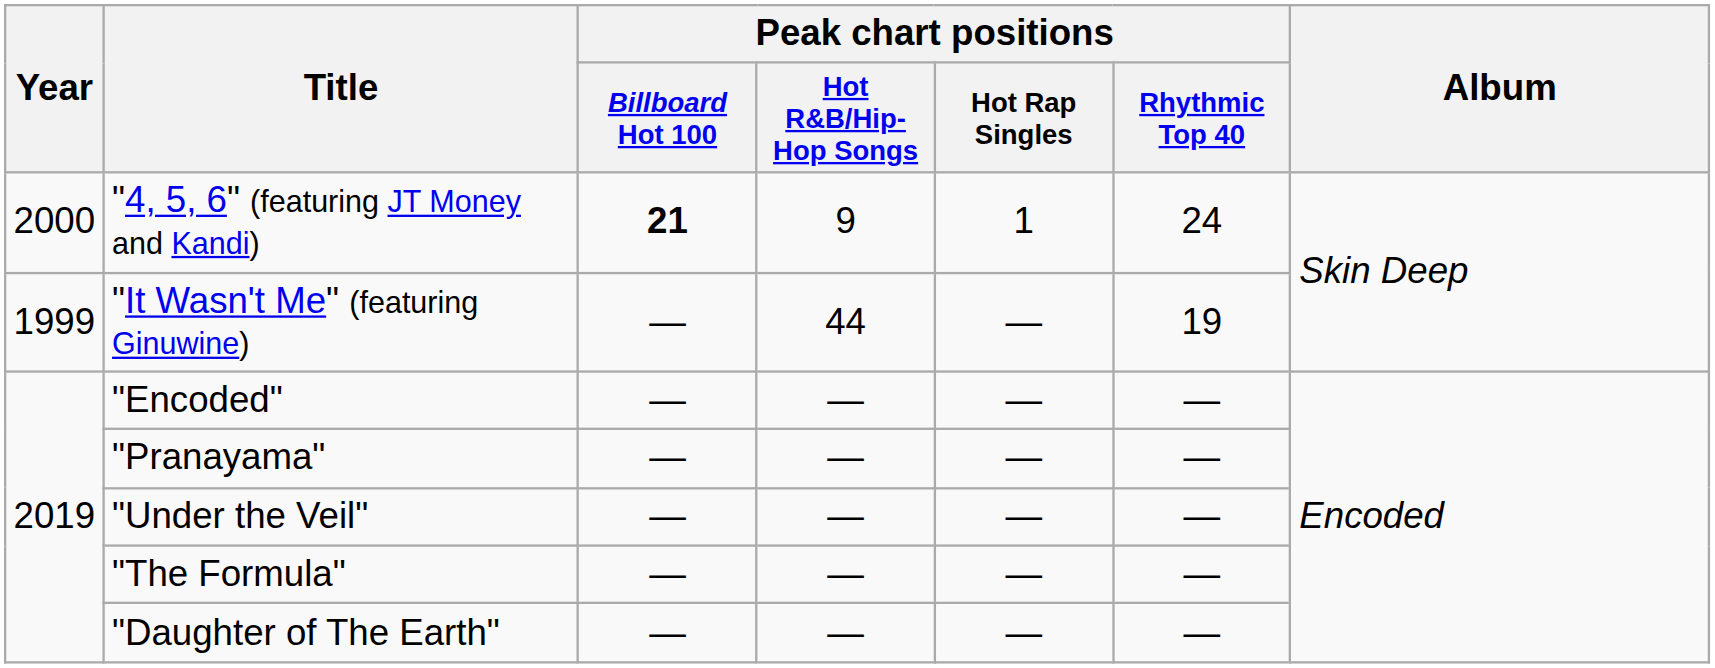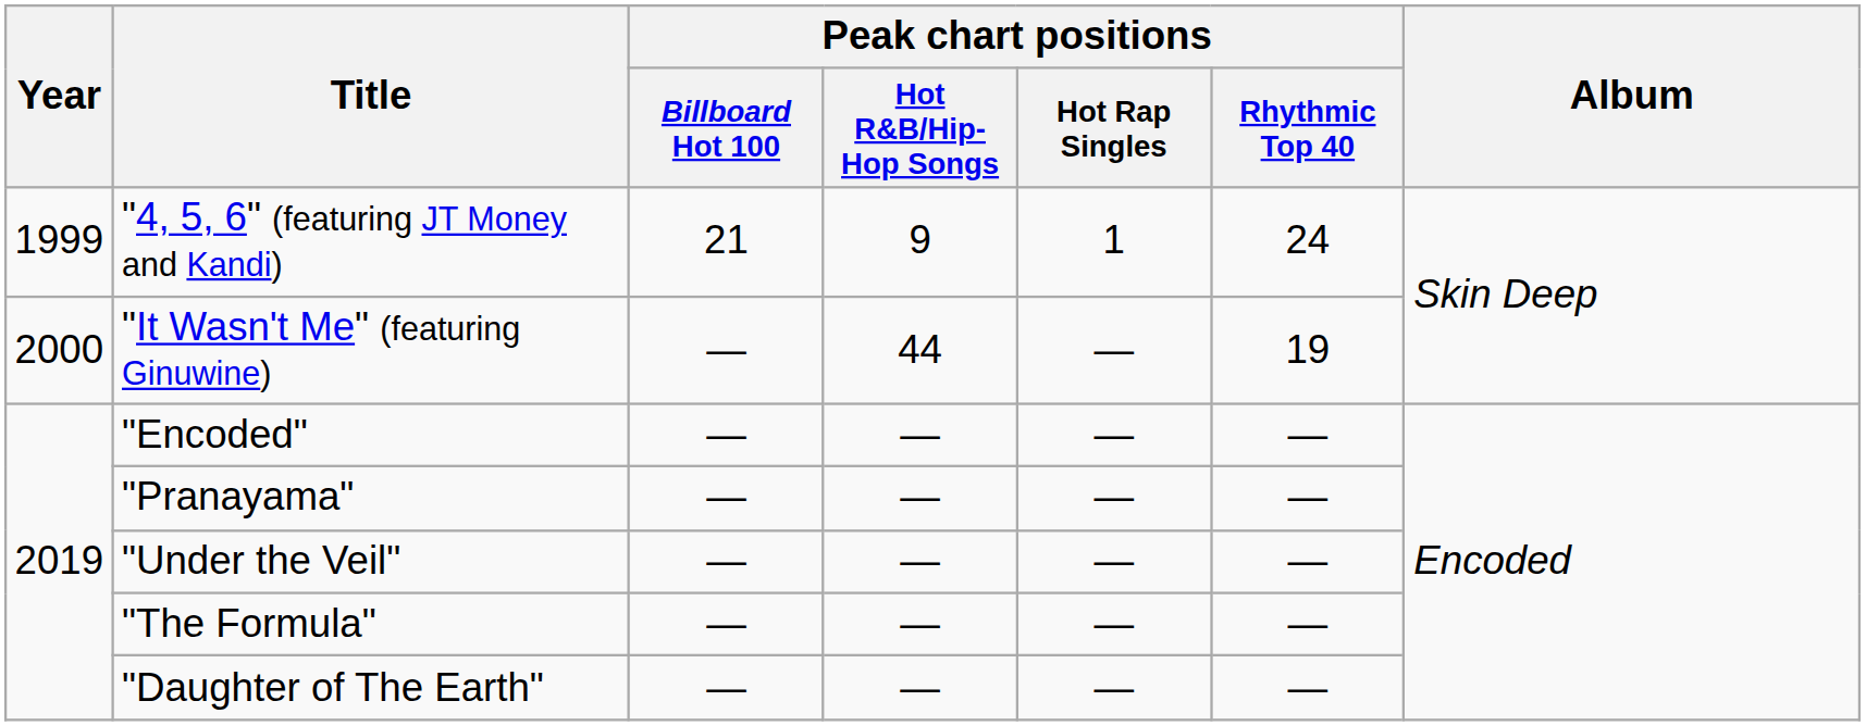"4, 5, 6" (featuring JT Money and Kandi) | Year: 2000 -> 1999
"4, 5, 6" (featuring JT Money and Kandi) | Peak chart positions / Billboard Hot 100: bold -> normal
"It Wasn't Me" (featuring Ginuwine) | Year: 1999 -> 2000
